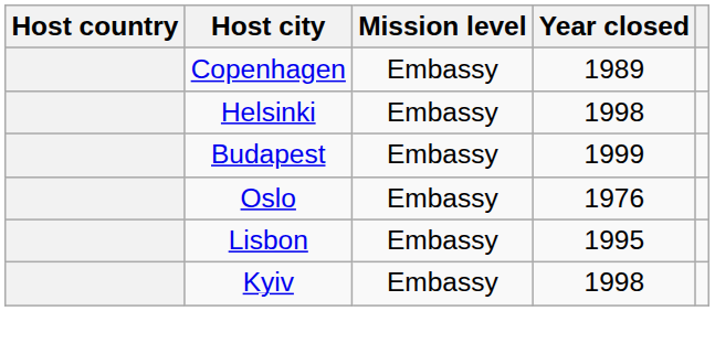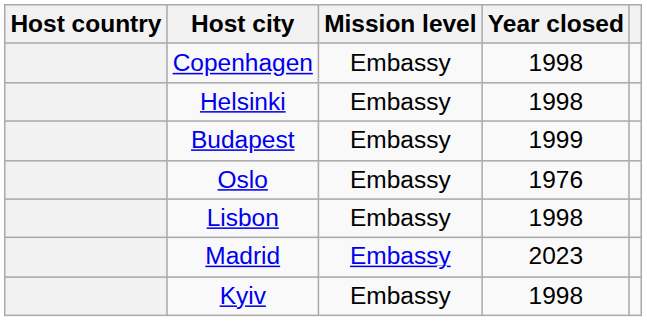Copenhagen | Year closed: 1989 -> 1998
Lisbon | Year closed: 1995 -> 1998
+ row: Madrid | Embassy | 2023
